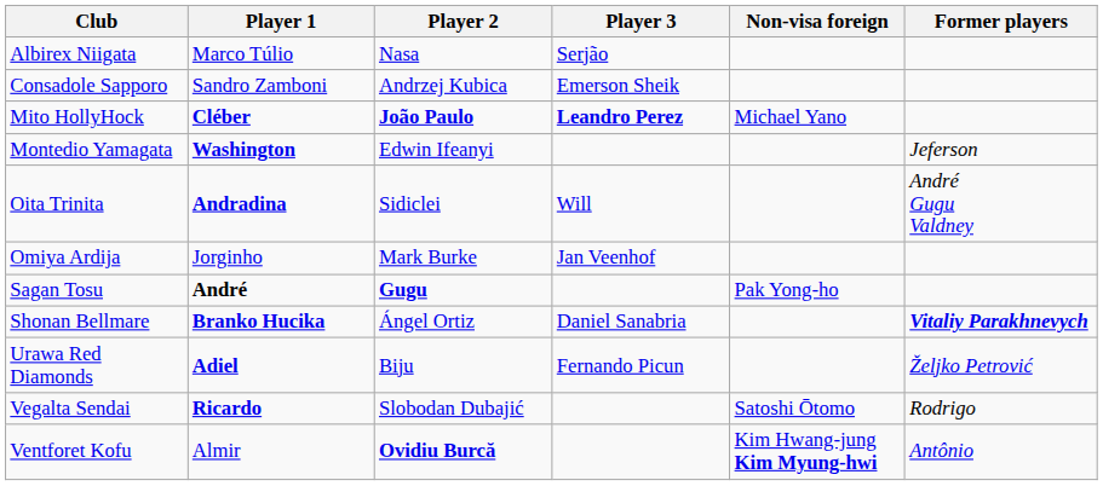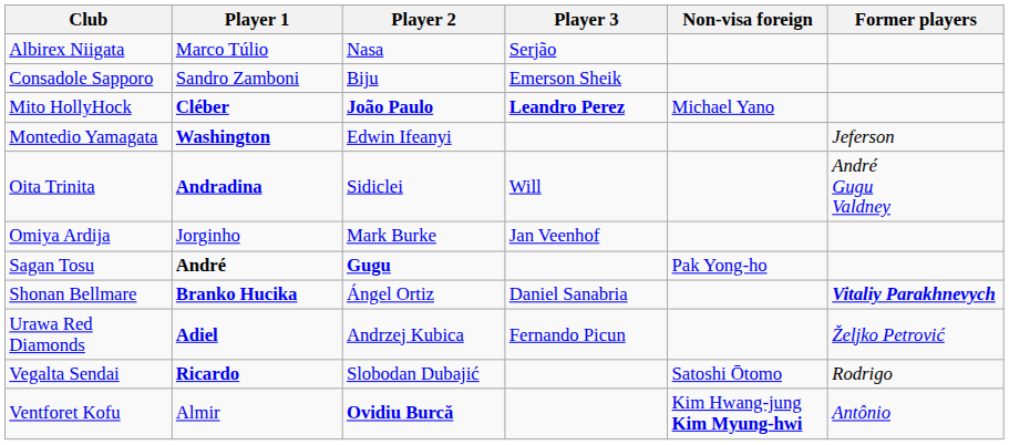Consadole Sapporo | Player 2: Andrzej Kubica -> Biju
Urawa Red Diamonds | Player 2: Biju -> Andrzej Kubica
